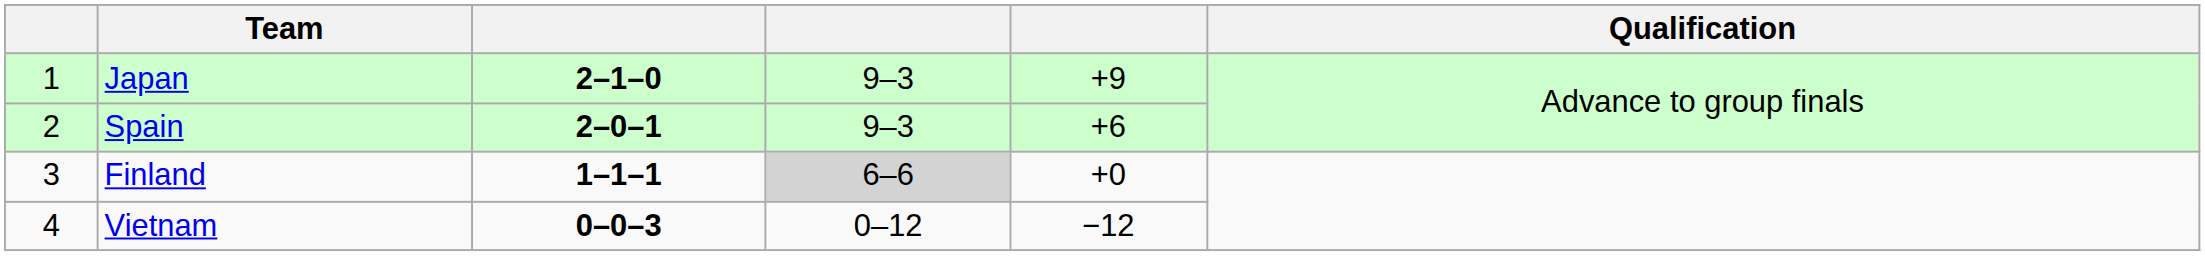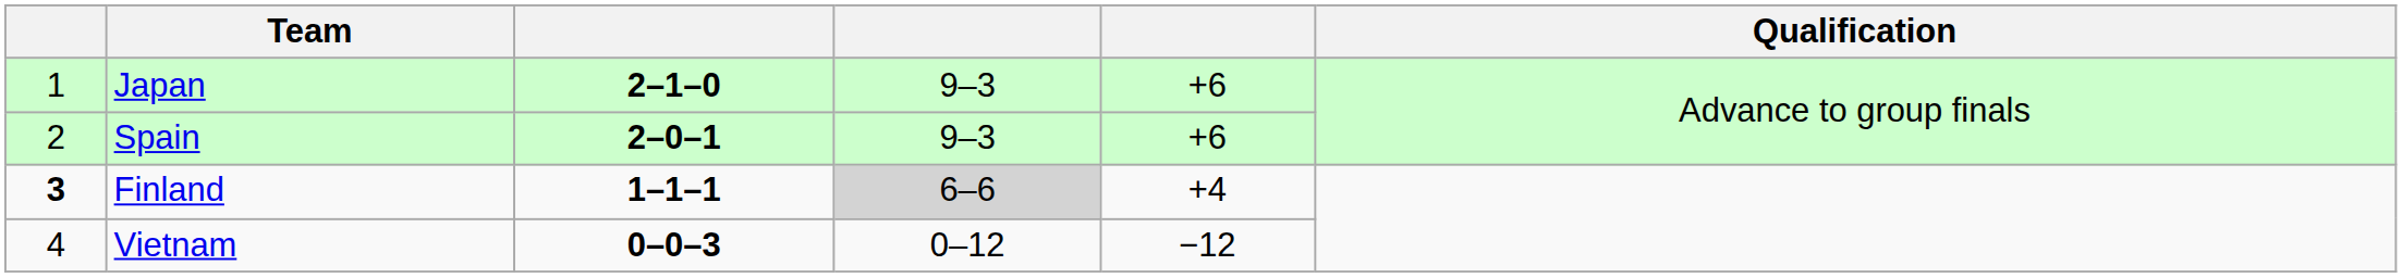Japan | column 5: +9 -> +6
Finland | column 1: normal -> bold
Finland | column 5: +0 -> +4
